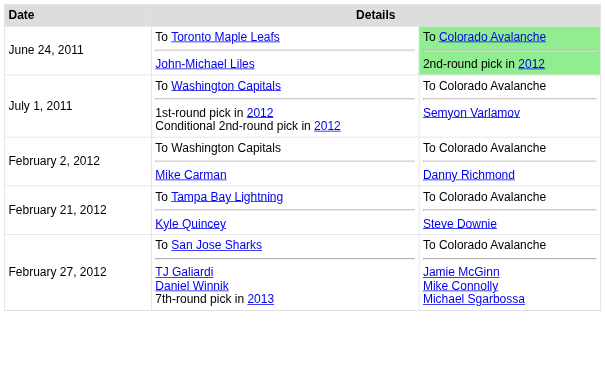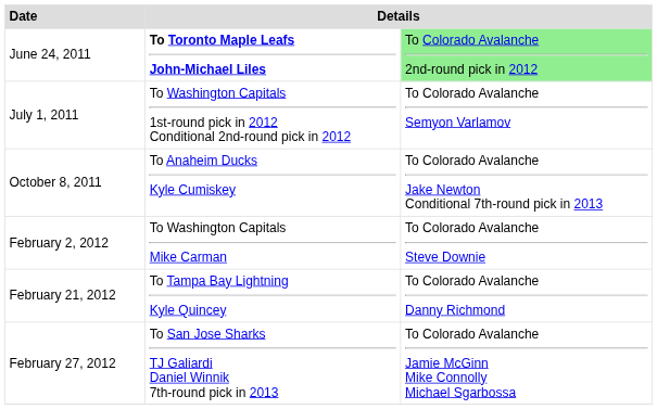June 24, 2011 | column 2: normal -> bold
+ row: October 8, 2011 | To Anaheim Ducks Kyle Cumiskey | To Colorado Avalanche Jake Newton Conditional 7th-round pick in 2013
February 2, 2012 | column 3: To Colorado Avalanche Danny Richmond -> To Colorado Avalanche Steve Downie
February 21, 2012 | column 3: To Colorado Avalanche Steve Downie -> To Colorado Avalanche Danny Richmond
